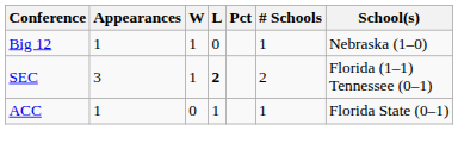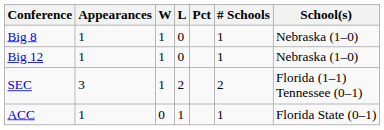+ row: Big 8 | 1 | 1 | 0 | 1 | Nebraska (1–0)
SEC | L: bold -> normal
